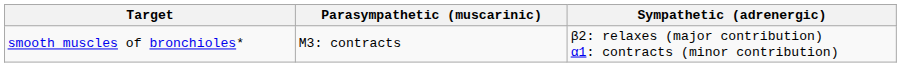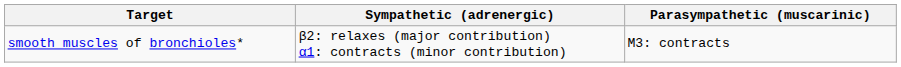columns swapped: Sympathetic (adrenergic) <-> Parasympathetic (muscarinic)
